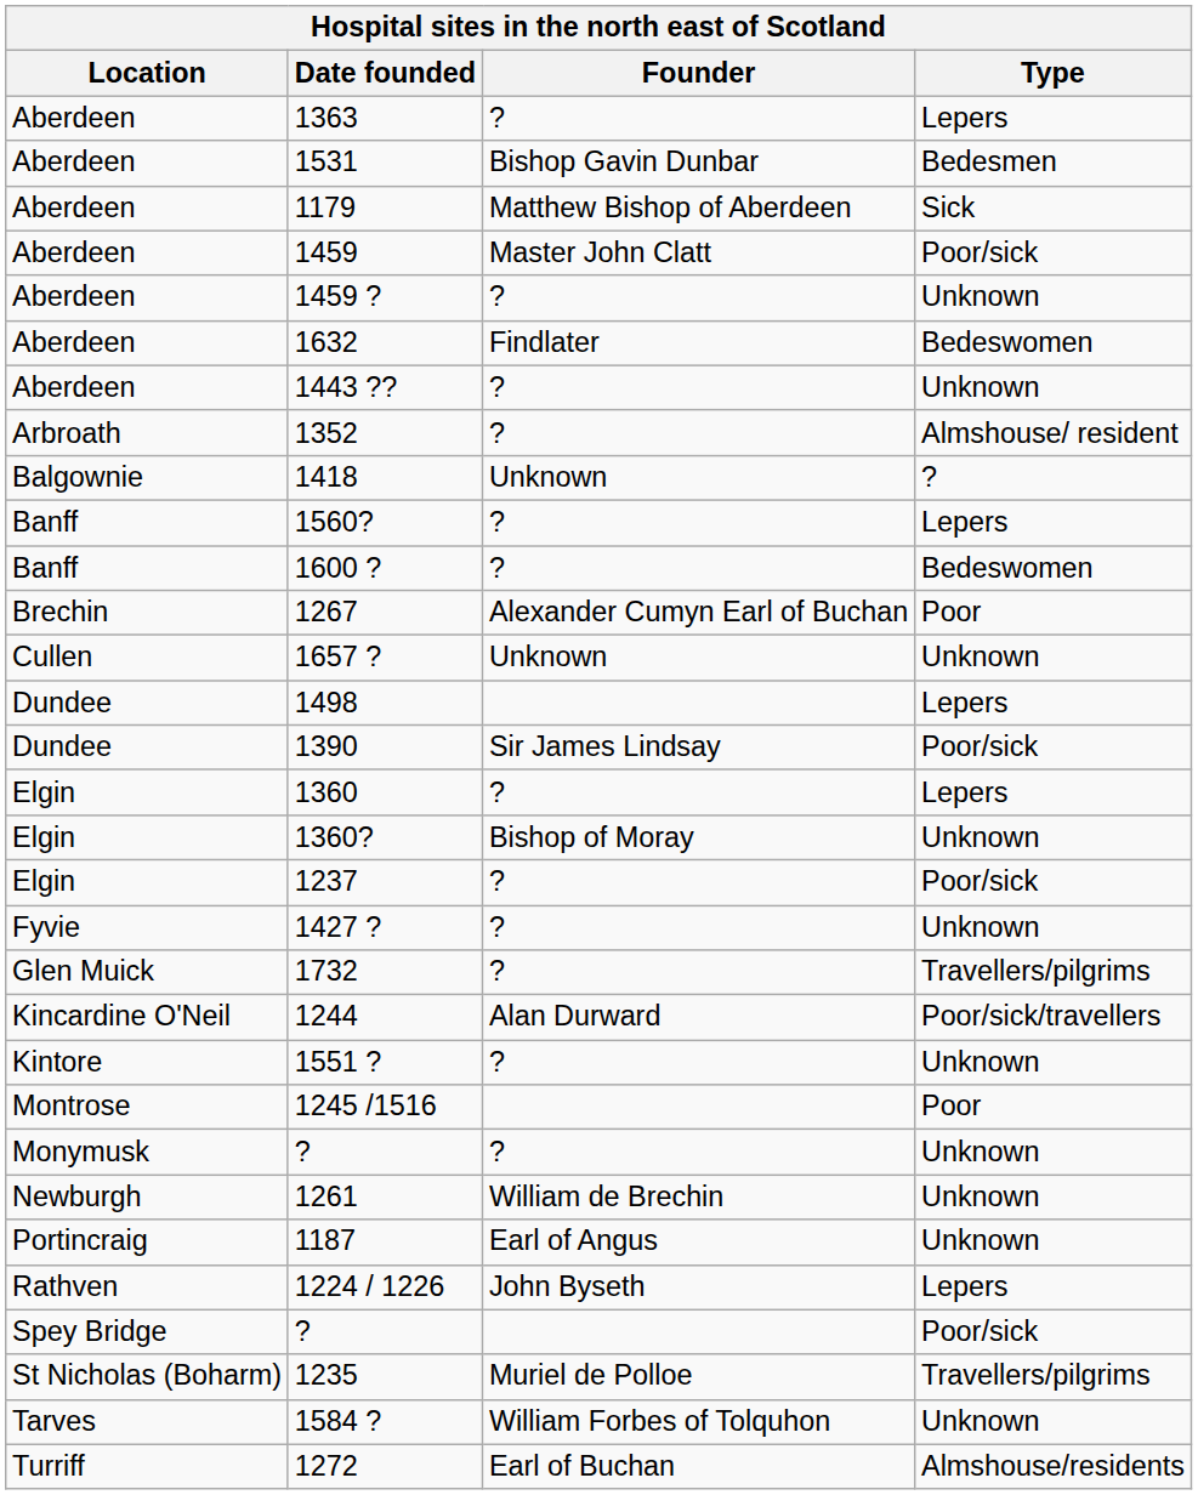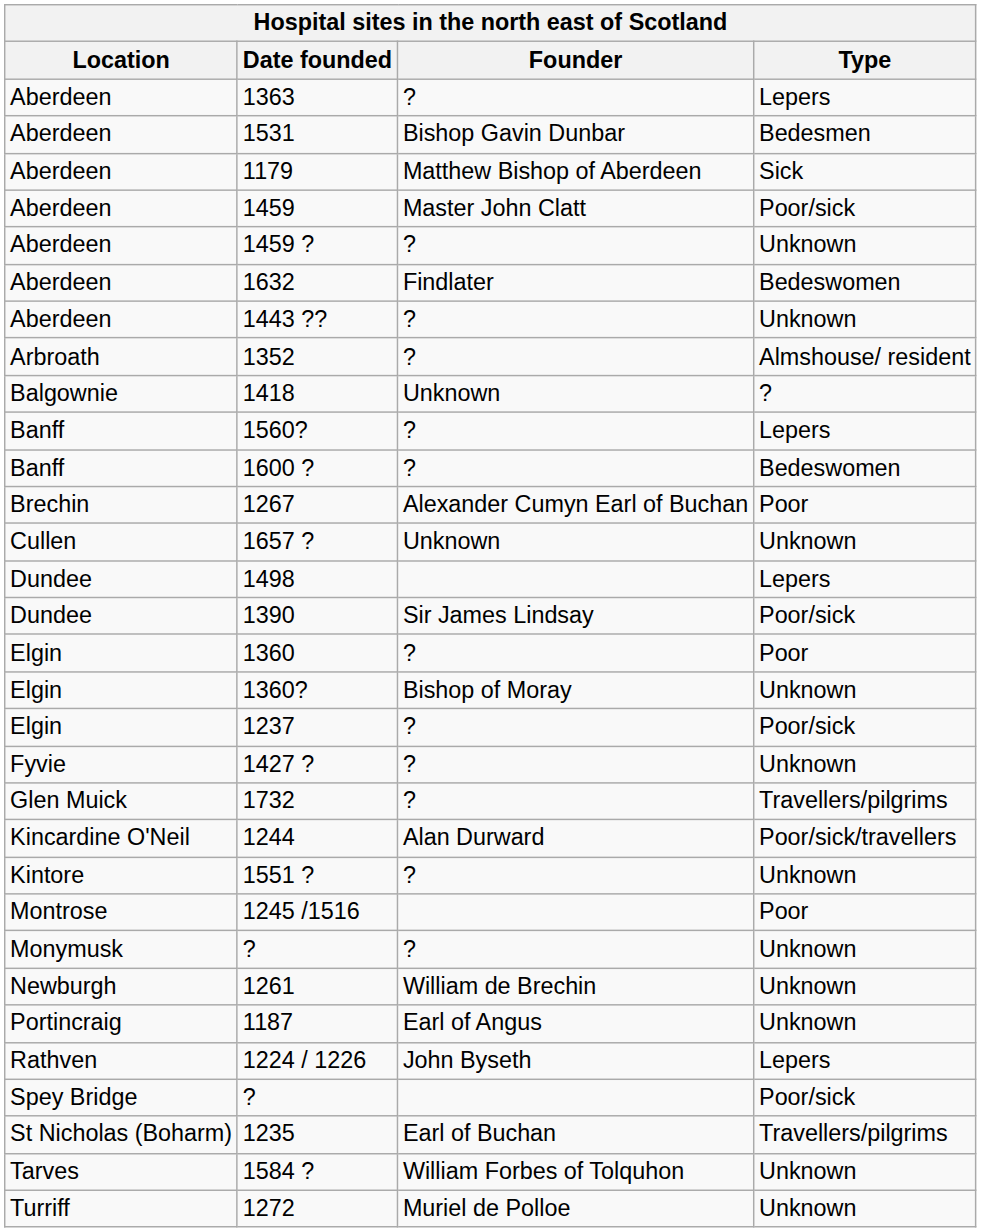1360 | Type: Lepers -> Poor
1235 | Founder: Muriel de Polloe -> Earl of Buchan
1272 | Founder: Earl of Buchan -> Muriel de Polloe
1272 | Type: Almshouse/residents -> Unknown
